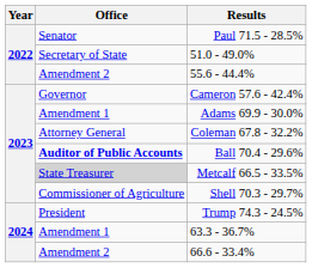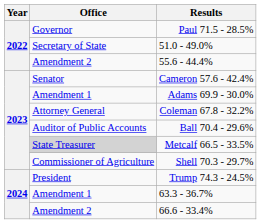Paul 71.5 - 28.5% | Office: Senator -> Governor
Cameron 57.6 - 42.4% | Office: Governor -> Senator
Ball 70.4 - 29.6% | Office: bold -> normal
